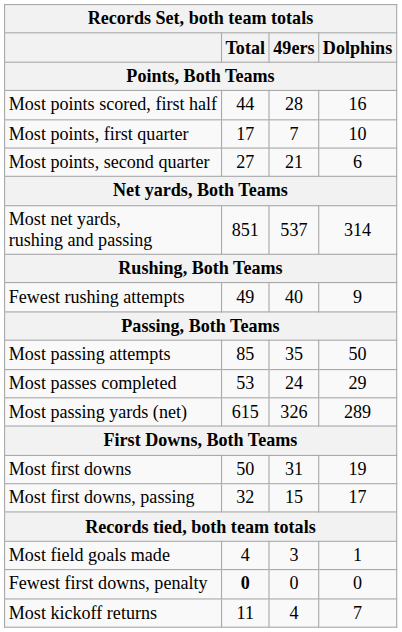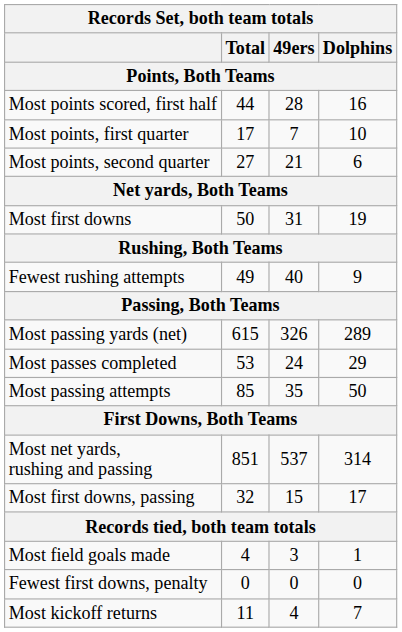rows swapped: Most net yards, rushing and passing <-> Most first downs
rows swapped: Most passing attempts <-> Most passing yards (net)
Fewest first downs, penalty | Total: bold -> normal
